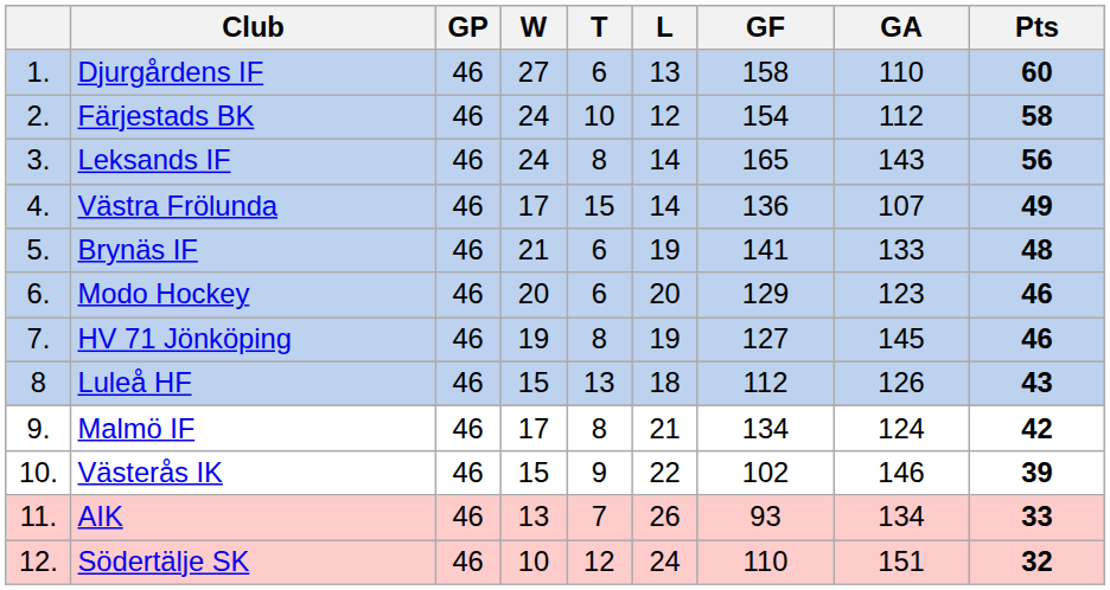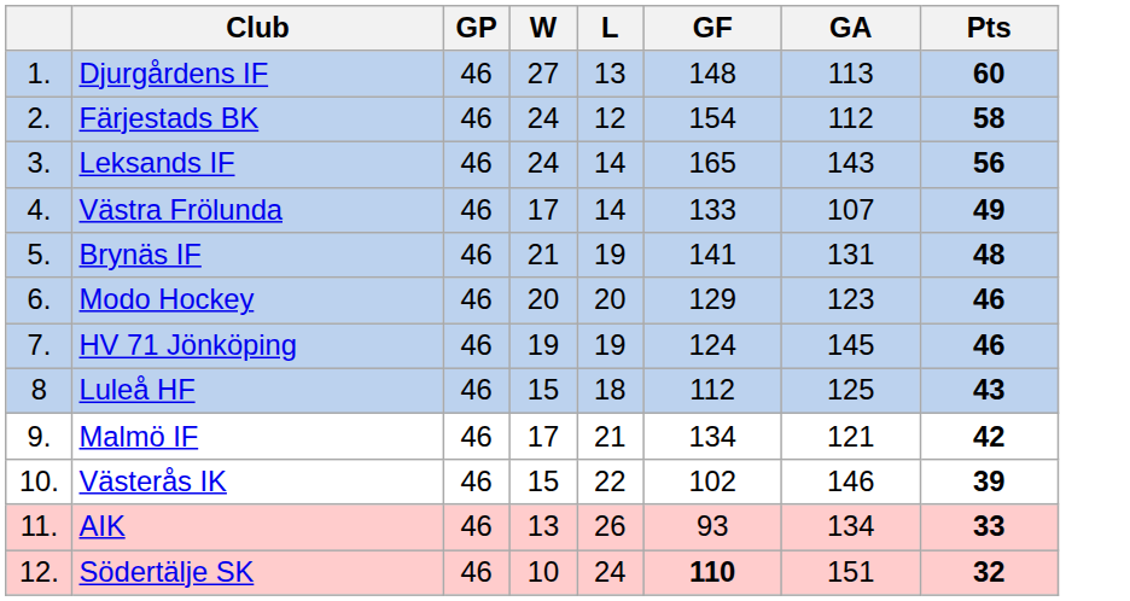- column: T | 6 | 10 | 8 | 15 | 6 | 6 | 8 | 13 | 8 | 9 | 7 | 12
Djurgårdens IF | GF: 158 -> 148
Djurgårdens IF | GA: 110 -> 113
Västra Frölunda | GF: 136 -> 133
Brynäs IF | GA: 133 -> 131
HV 71 Jönköping | GF: 127 -> 124
Luleå HF | GA: 126 -> 125
Malmö IF | GA: 124 -> 121
Södertälje SK | GF: normal -> bold
